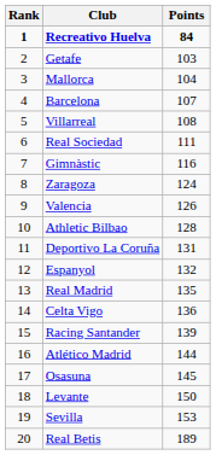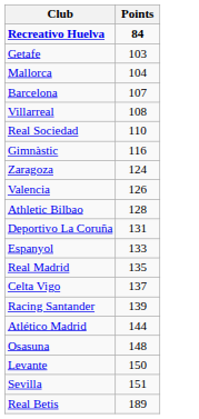- column: Rank | 1 | 2 | 3 | 4 | 5 | 6 | 7 | 8 | 9 | 10 | 11 | 12 | 13 | 14 | 15 | 16 | 17 | 18 | 19 | 20
Real Sociedad | Points: 111 -> 110
Espanyol | Points: 132 -> 133
Celta Vigo | Points: 136 -> 137
Osasuna | Points: 145 -> 148
Sevilla | Points: 153 -> 151
